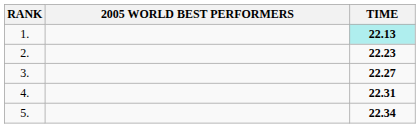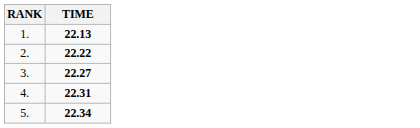- column: 2005 WORLD BEST PERFORMERS
1. | TIME: paleturquoise background -> no background
2. | TIME: 22.23 -> 22.22
